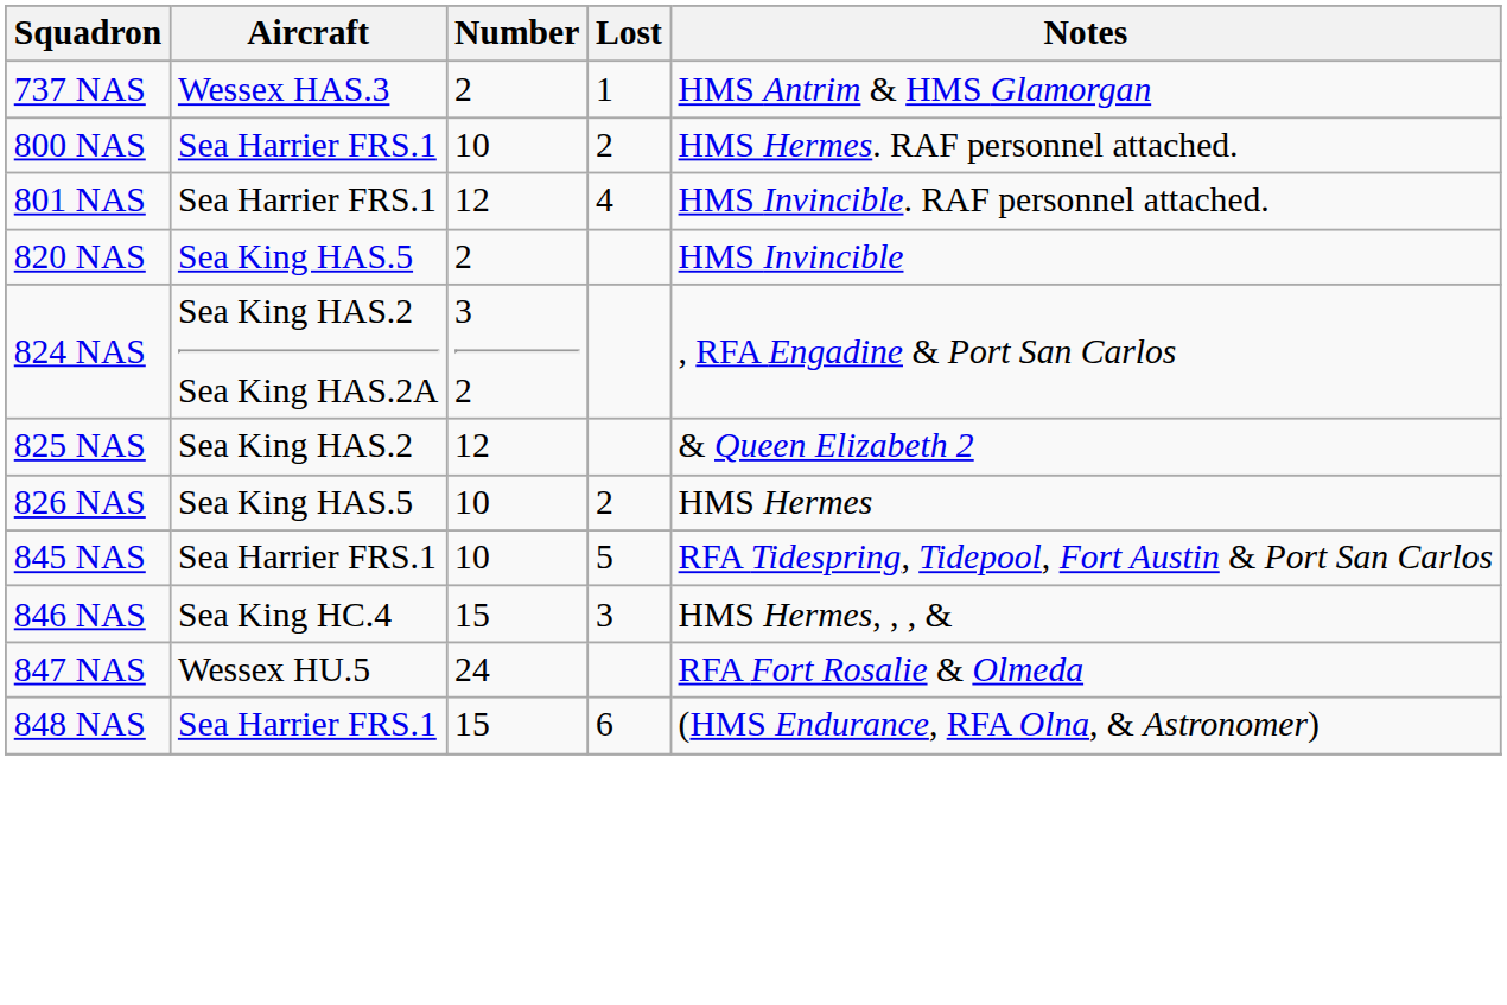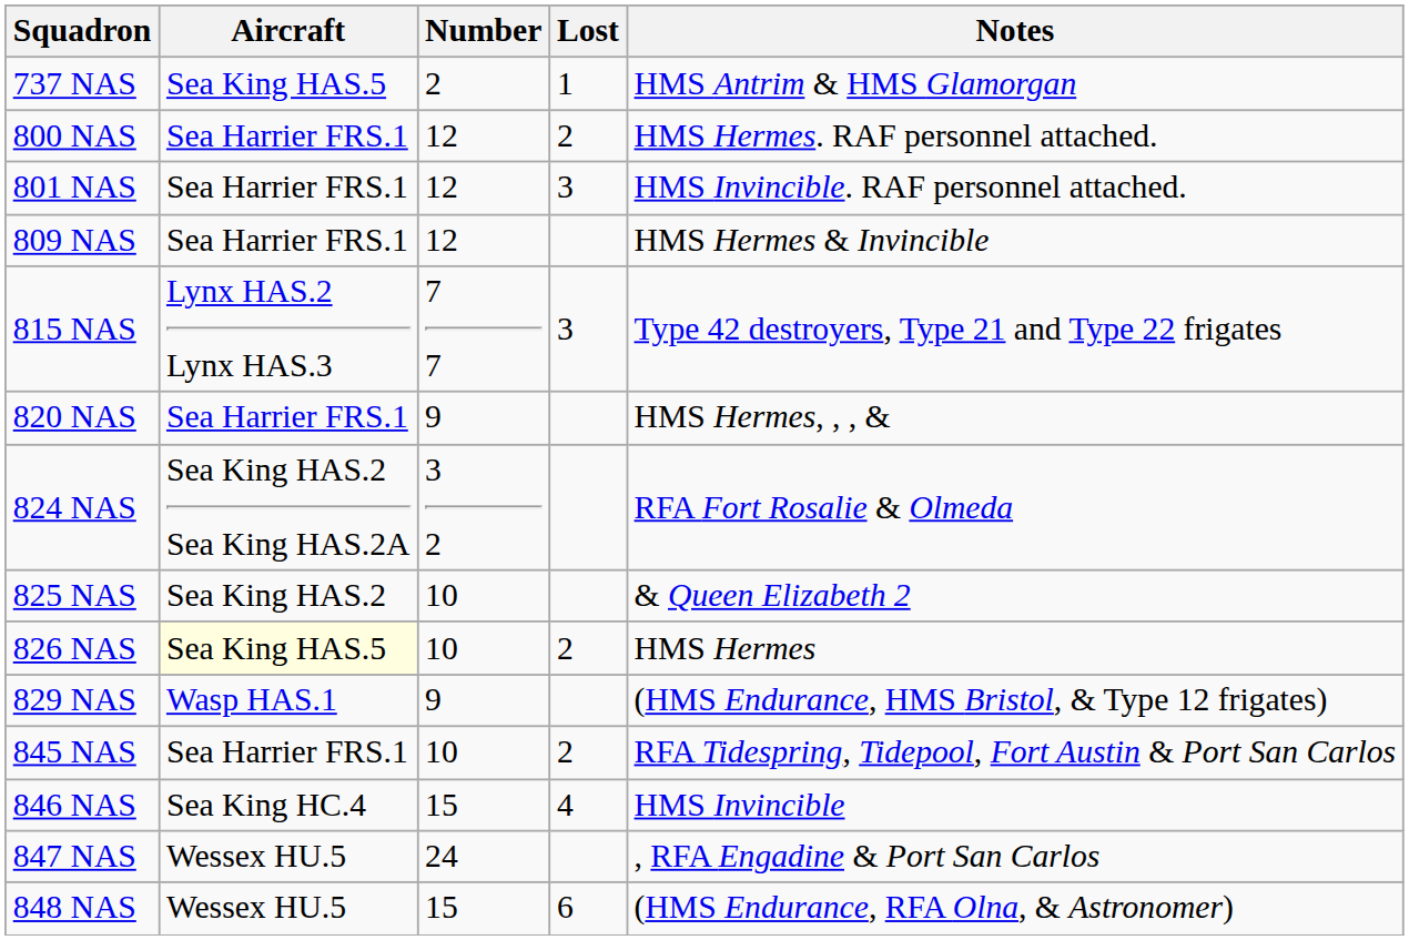737 NAS | Aircraft: Wessex HAS.3 -> Sea King HAS.5
800 NAS | Number: 10 -> 12
801 NAS | Lost: 4 -> 3
+ row: 809 NAS | Sea Harrier FRS.1 | 12 | HMS Hermes & Invincible
+ row: 815 NAS | Lynx HAS.2 Lynx HAS.3 | 7 7 | 3 | Type 42 destroyers, Type 21 and Type 22 frigates
820 NAS | Aircraft: Sea King HAS.5 -> Sea Harrier FRS.1
820 NAS | Number: 2 -> 9
820 NAS | Notes: HMS Invincible -> HMS Hermes, , , &
824 NAS | Notes: , RFA Engadine & Port San Carlos -> RFA Fort Rosalie & Olmeda
825 NAS | Number: 12 -> 10
826 NAS | Aircraft: no background -> lightyellow background
+ row: 829 NAS | Wasp HAS.1 | 9 | (HMS Endurance, HMS Bristol, & Type 12 frigates)
845 NAS | Lost: 5 -> 2
846 NAS | Lost: 3 -> 4
846 NAS | Notes: HMS Hermes, , , & -> HMS Invincible
847 NAS | Notes: RFA Fort Rosalie & Olmeda -> , RFA Engadine & Port San Carlos
848 NAS | Aircraft: Sea Harrier FRS.1 -> Wessex HU.5
